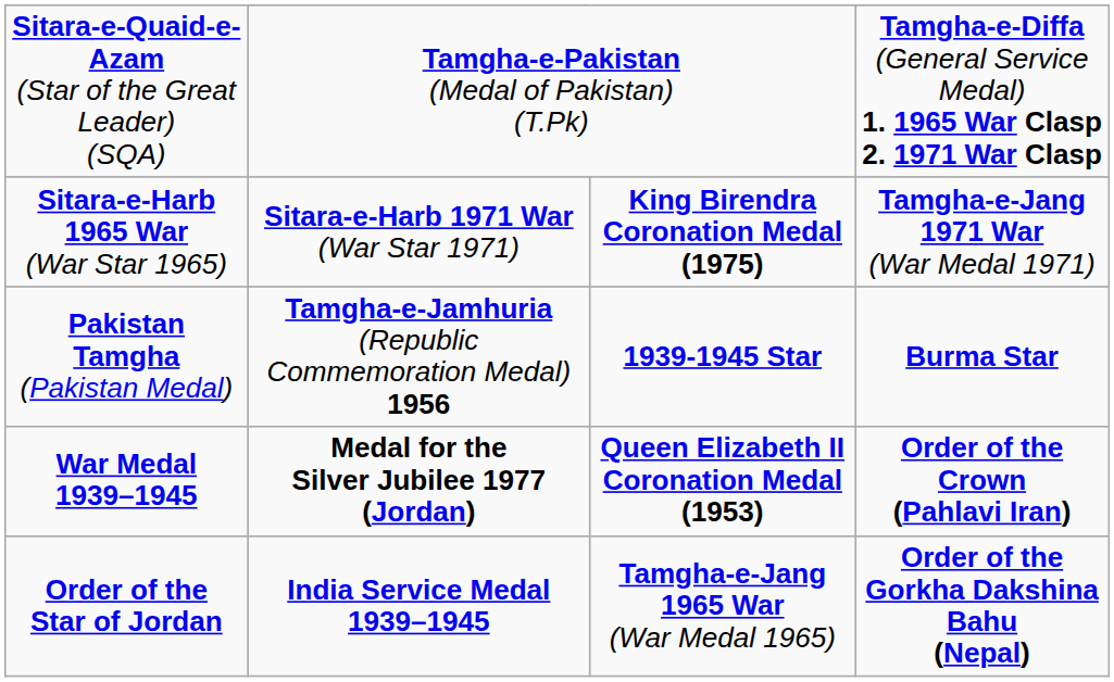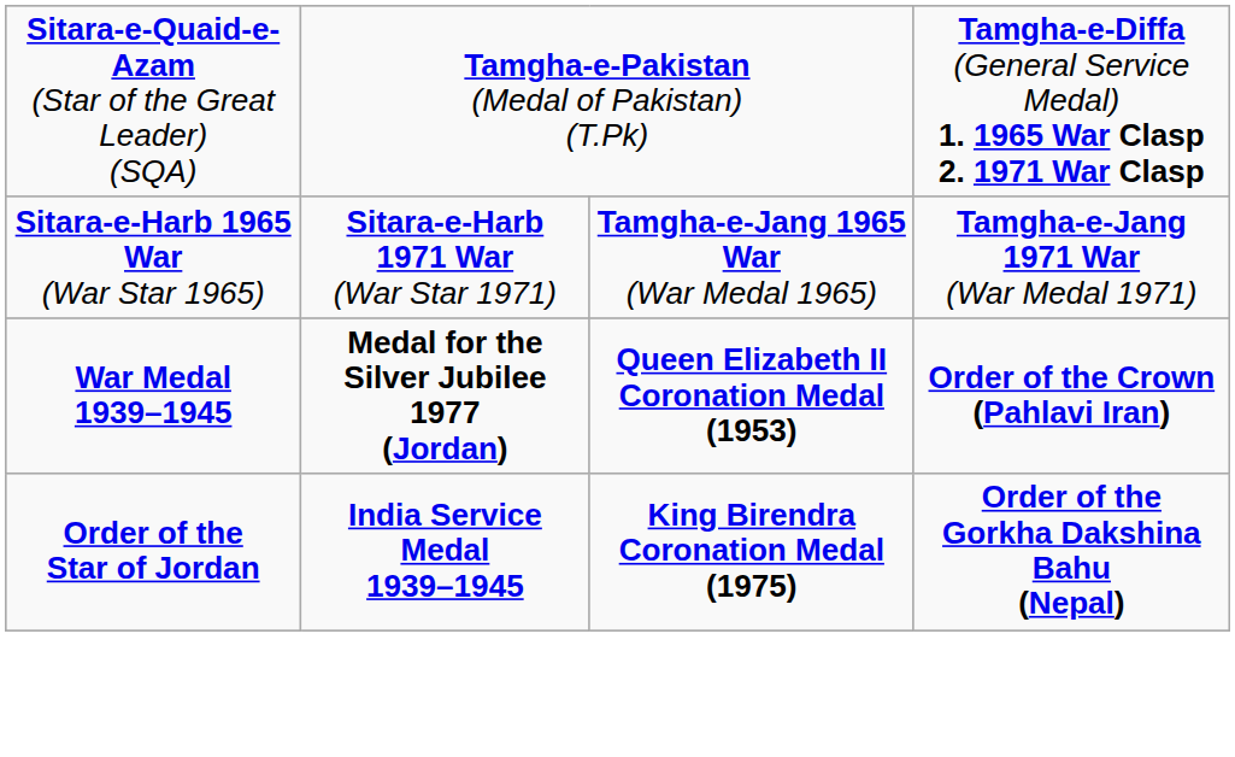Sitara-e-Harb 1965 War (War Star 1965) | column 3: King Birendra Coronation Medal (1975) -> Tamgha-e-Jang 1965 War (War Medal 1965)
- row: Pakistan Tamgha (Pakistan Medal) | Tamgha-e-Jamhuria (Republic Commemoration Medal) 1956 | 1939-1945 Star | Burma Star
Order of the Star of Jordan | column 3: Tamgha-e-Jang 1965 War (War Medal 1965) -> King Birendra Coronation Medal (1975)
